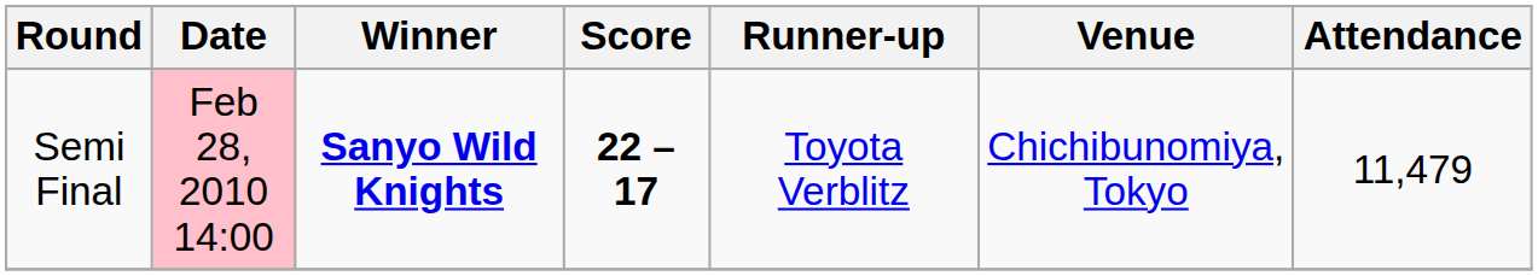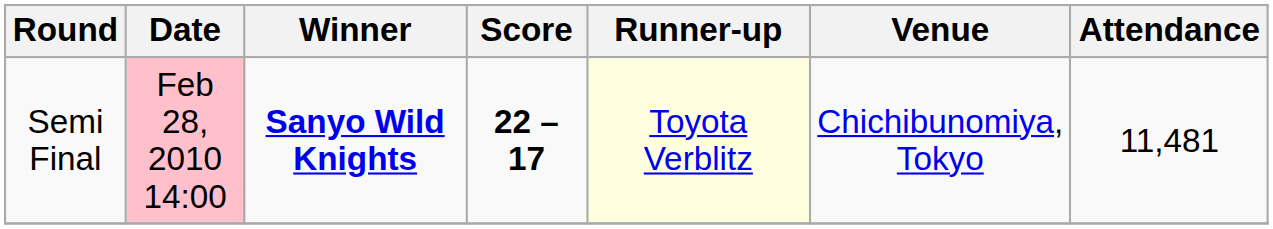Semi Final | Runner-up: no background -> lightyellow background
Semi Final | Attendance: 11,479 -> 11,481
